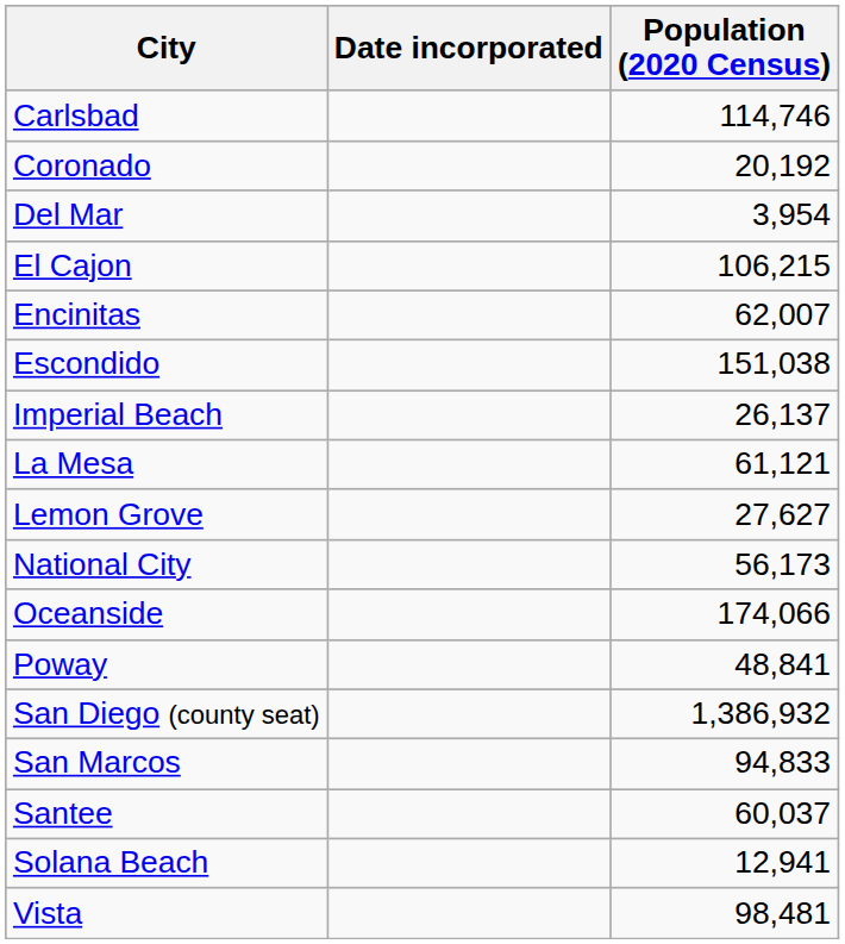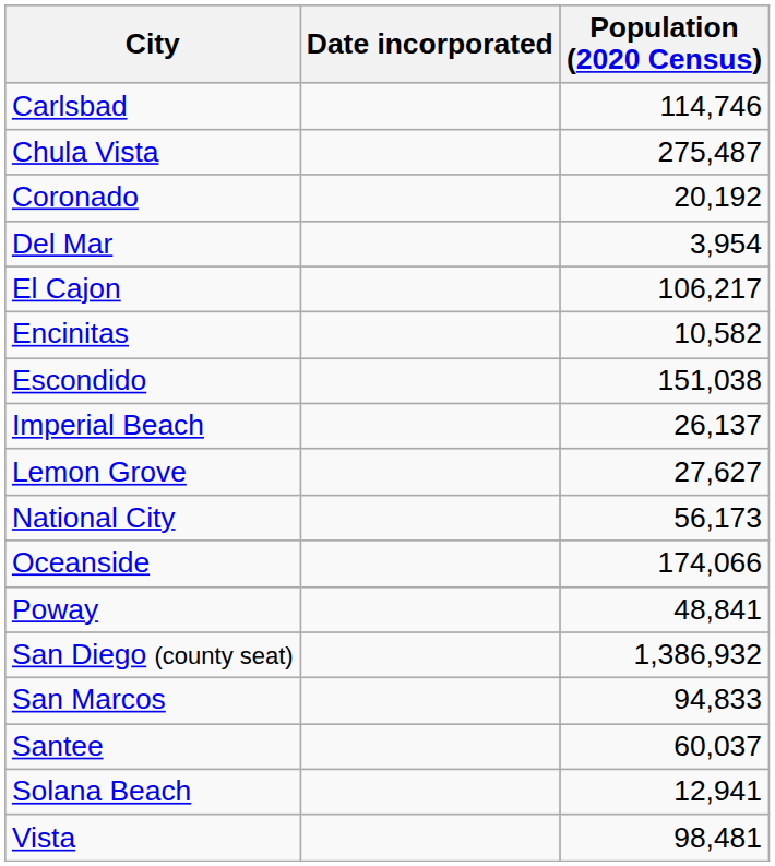+ row: Chula Vista | 275,487
El Cajon | Population (2020 Census): 106,215 -> 106,217
Encinitas | Population (2020 Census): 62,007 -> 10,582
- row: La Mesa | 61,121
